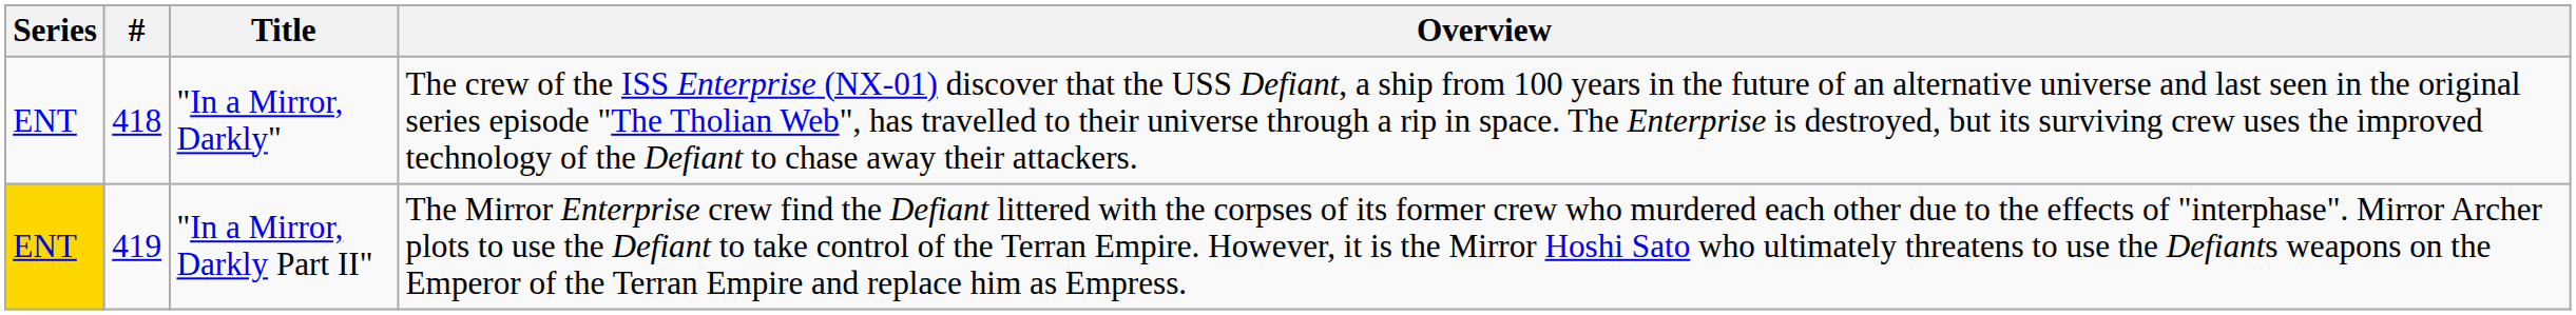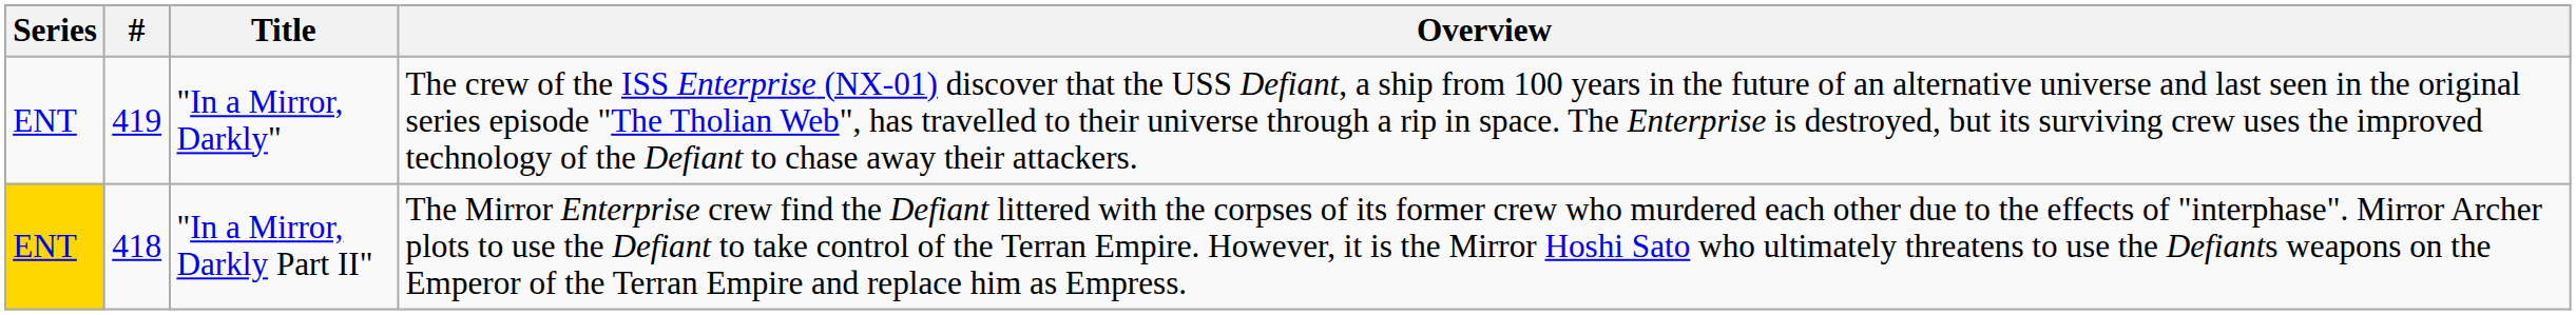"In a Mirror, Darkly" | #: 418 -> 419
"In a Mirror, Darkly Part II" | #: 419 -> 418
